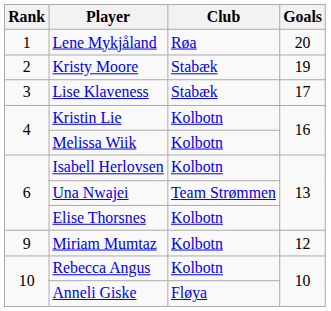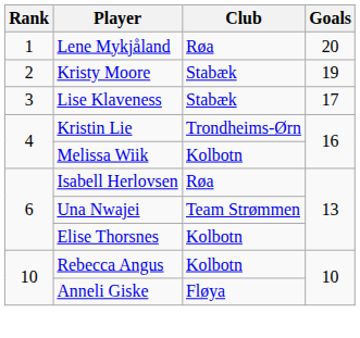Kristin Lie | Club: Kolbotn -> Trondheims-Ørn
Isabell Herlovsen | Club: Kolbotn -> Røa
- row: 9 | Miriam Mumtaz | Kolbotn | 12
